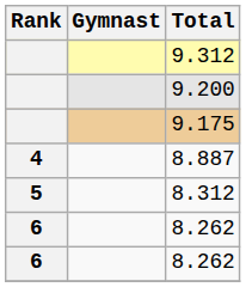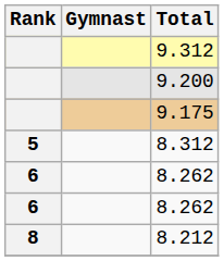- row: 4 | 8.887
+ row: 8 | 8.212
